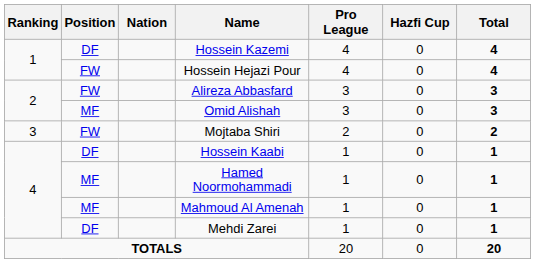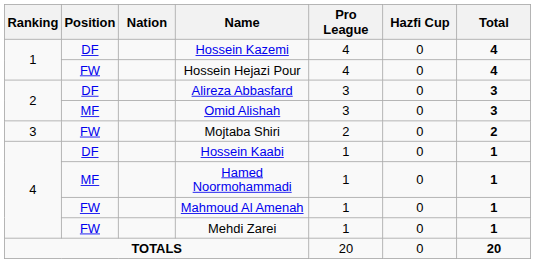Alireza Abbasfard | Position: FW -> DF
Mahmoud Al Amenah | Position: MF -> FW
Mehdi Zarei | Position: DF -> FW
